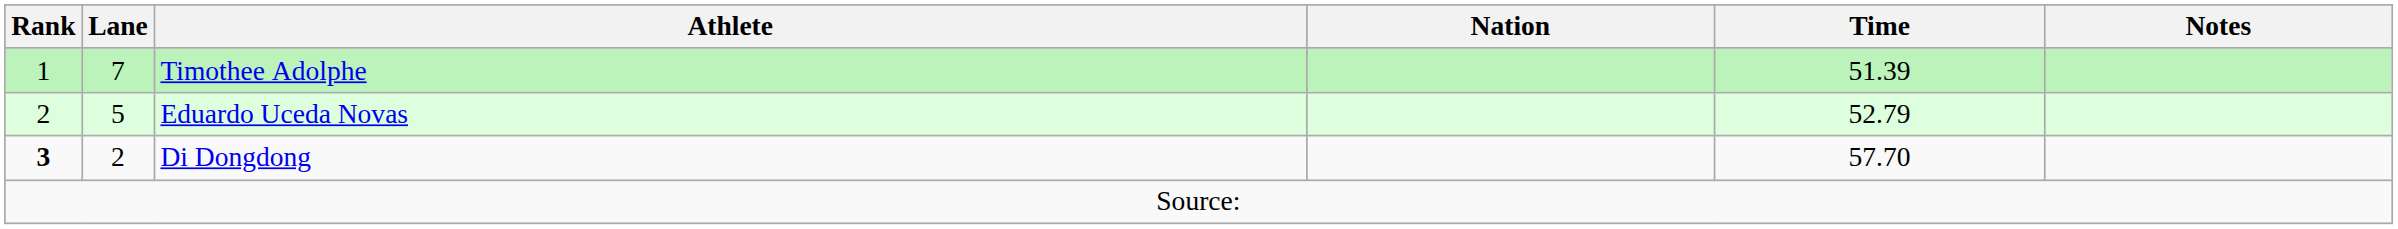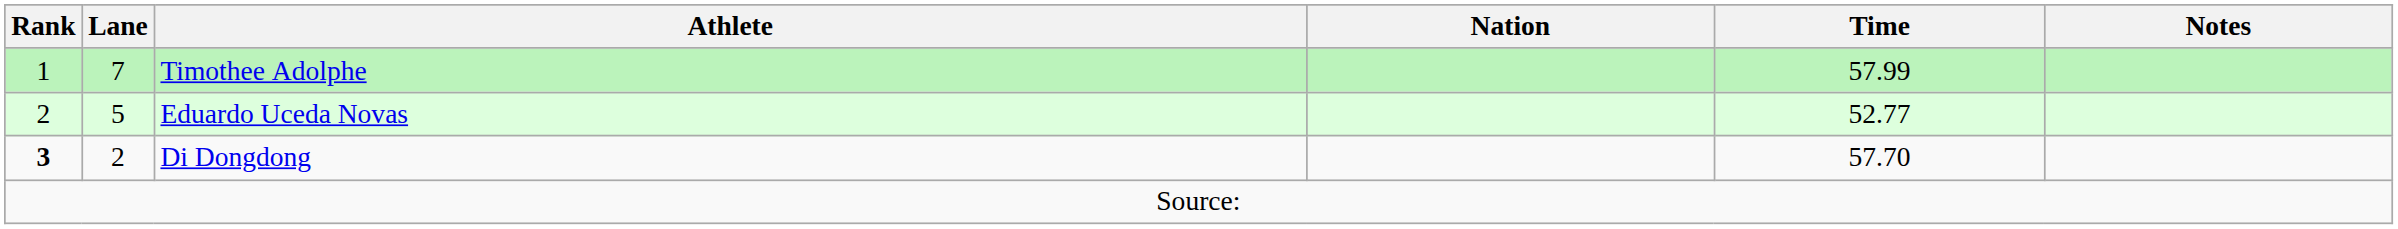Timothee Adolphe | Time: 51.39 -> 57.99
Eduardo Uceda Novas | Time: 52.79 -> 52.77
